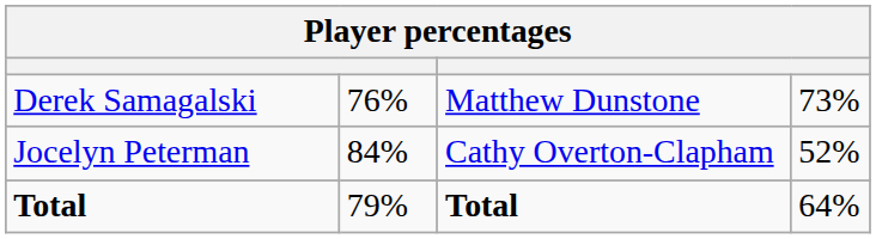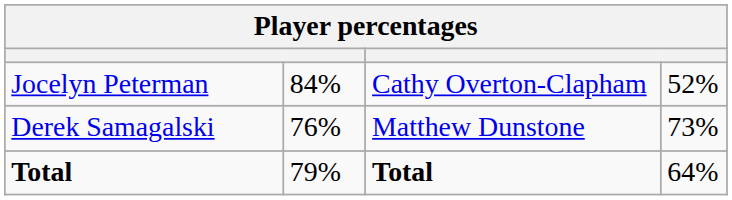rows swapped: Jocelyn Peterman <-> Derek Samagalski
